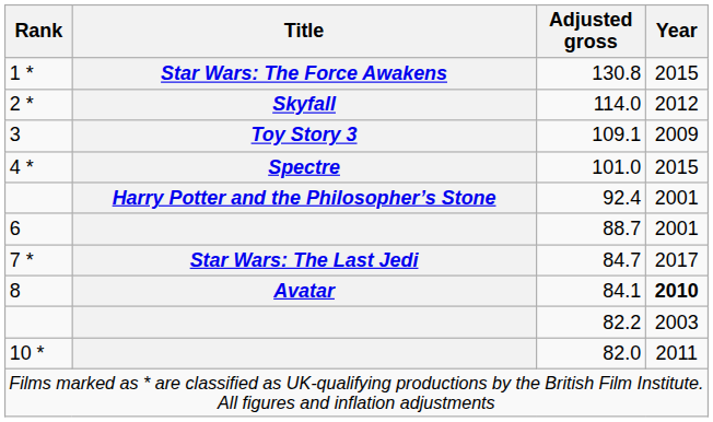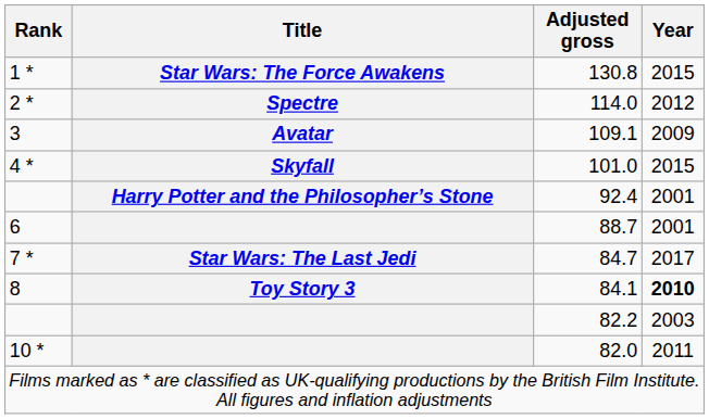114.0 | Title: Skyfall -> Spectre
109.1 | Title: Toy Story 3 -> Avatar
101.0 | Title: Spectre -> Skyfall
84.1 | Title: Avatar -> Toy Story 3
